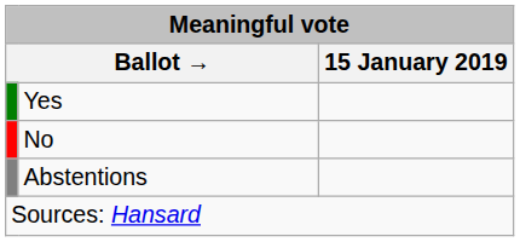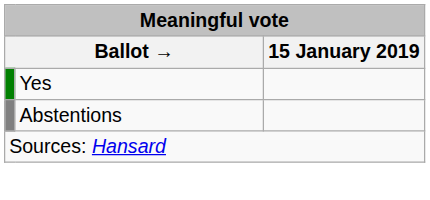- row: No
